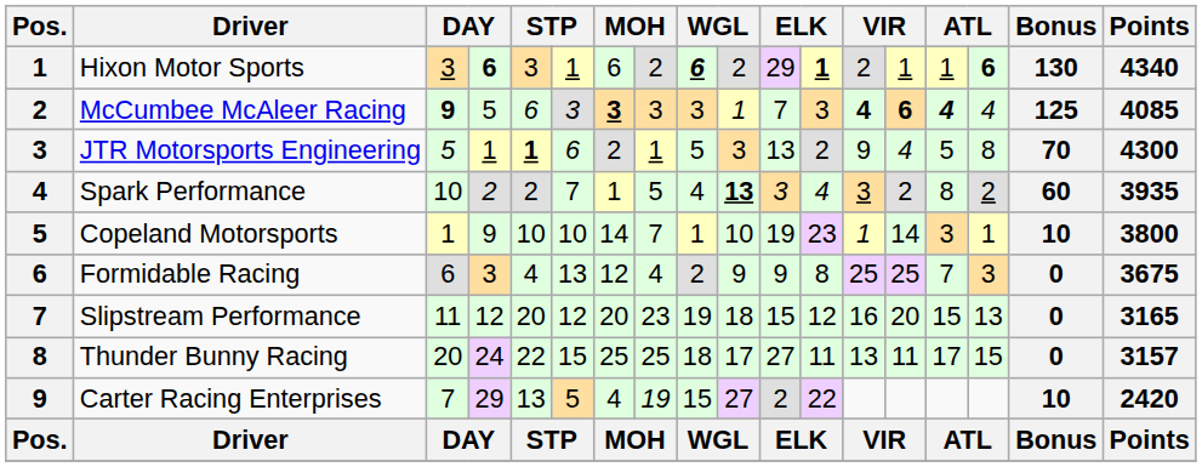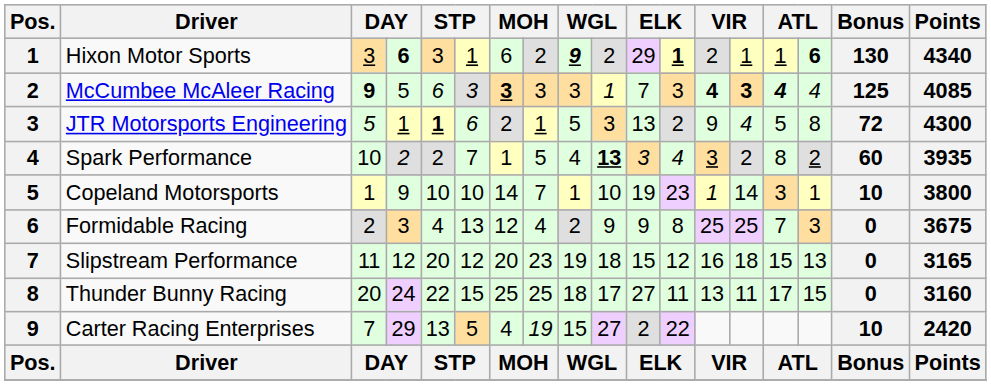Hixon Motor Sports | column 9: 6 -> 9
McCumbee McAleer Racing | column 14: 6 -> 3
JTR Motorsports Engineering | Bonus: 70 -> 72
Formidable Racing | column 3: 6 -> 2
Slipstream Performance | column 14: 20 -> 18
Thunder Bunny Racing | Points: 3157 -> 3160
